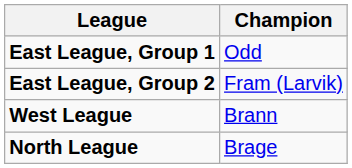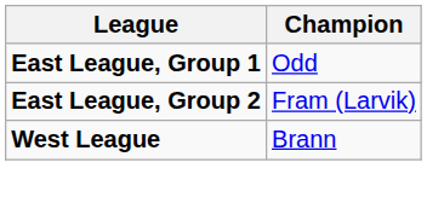- row: North League | Brage
